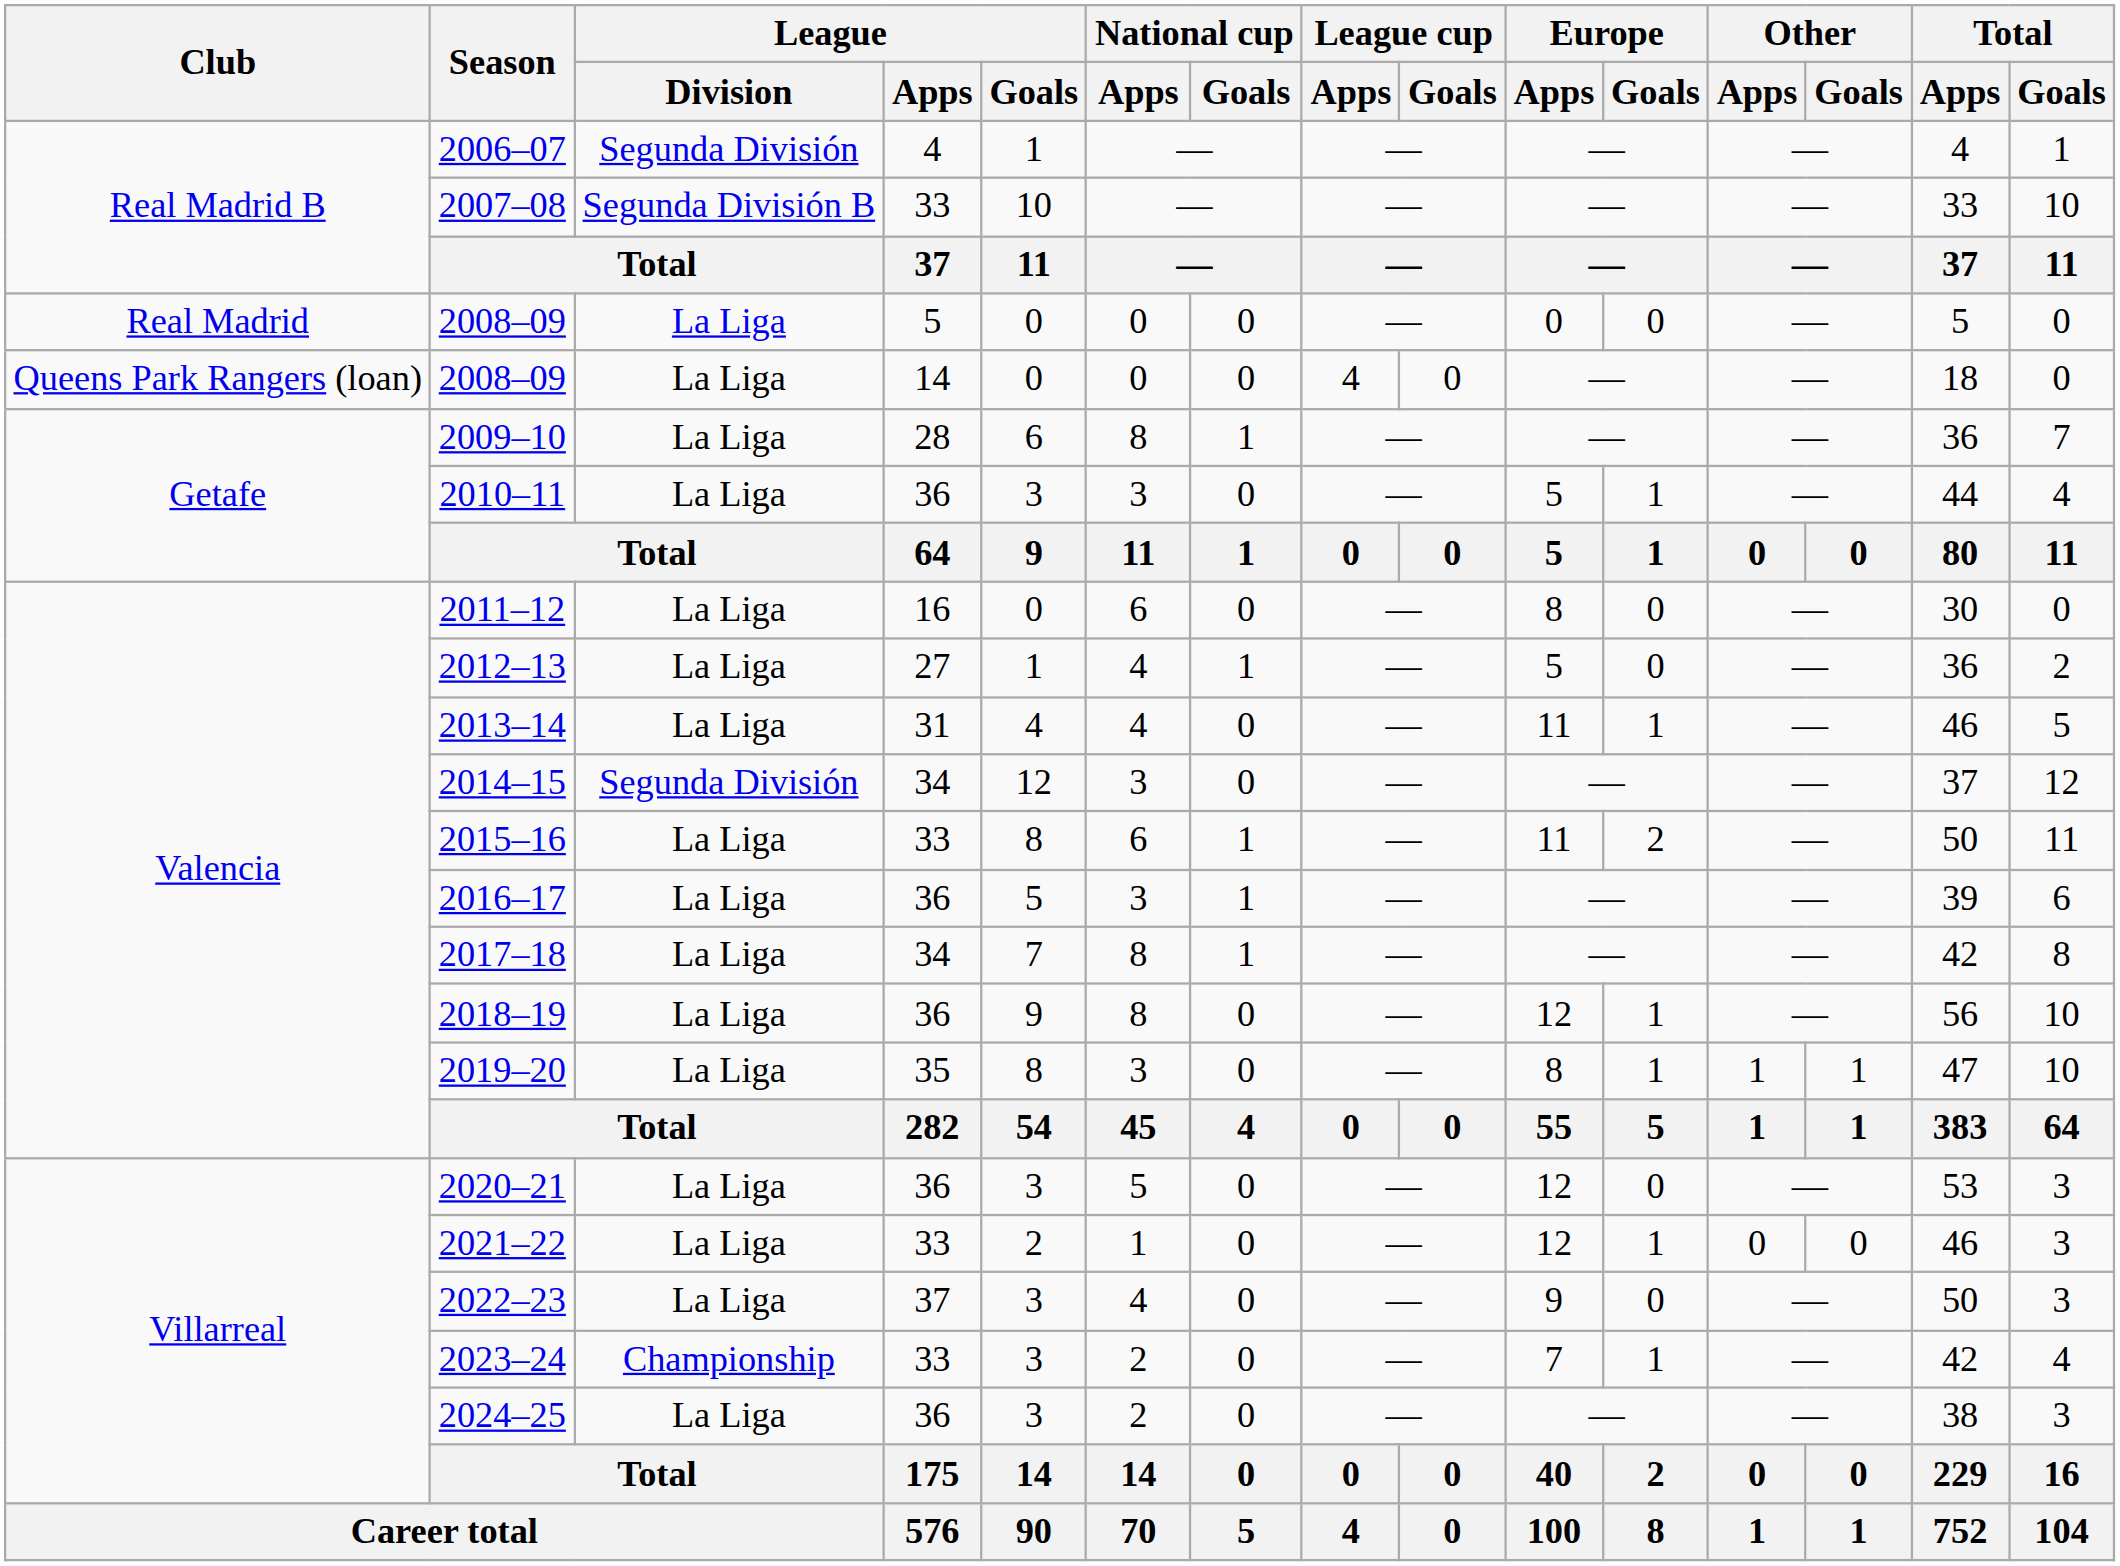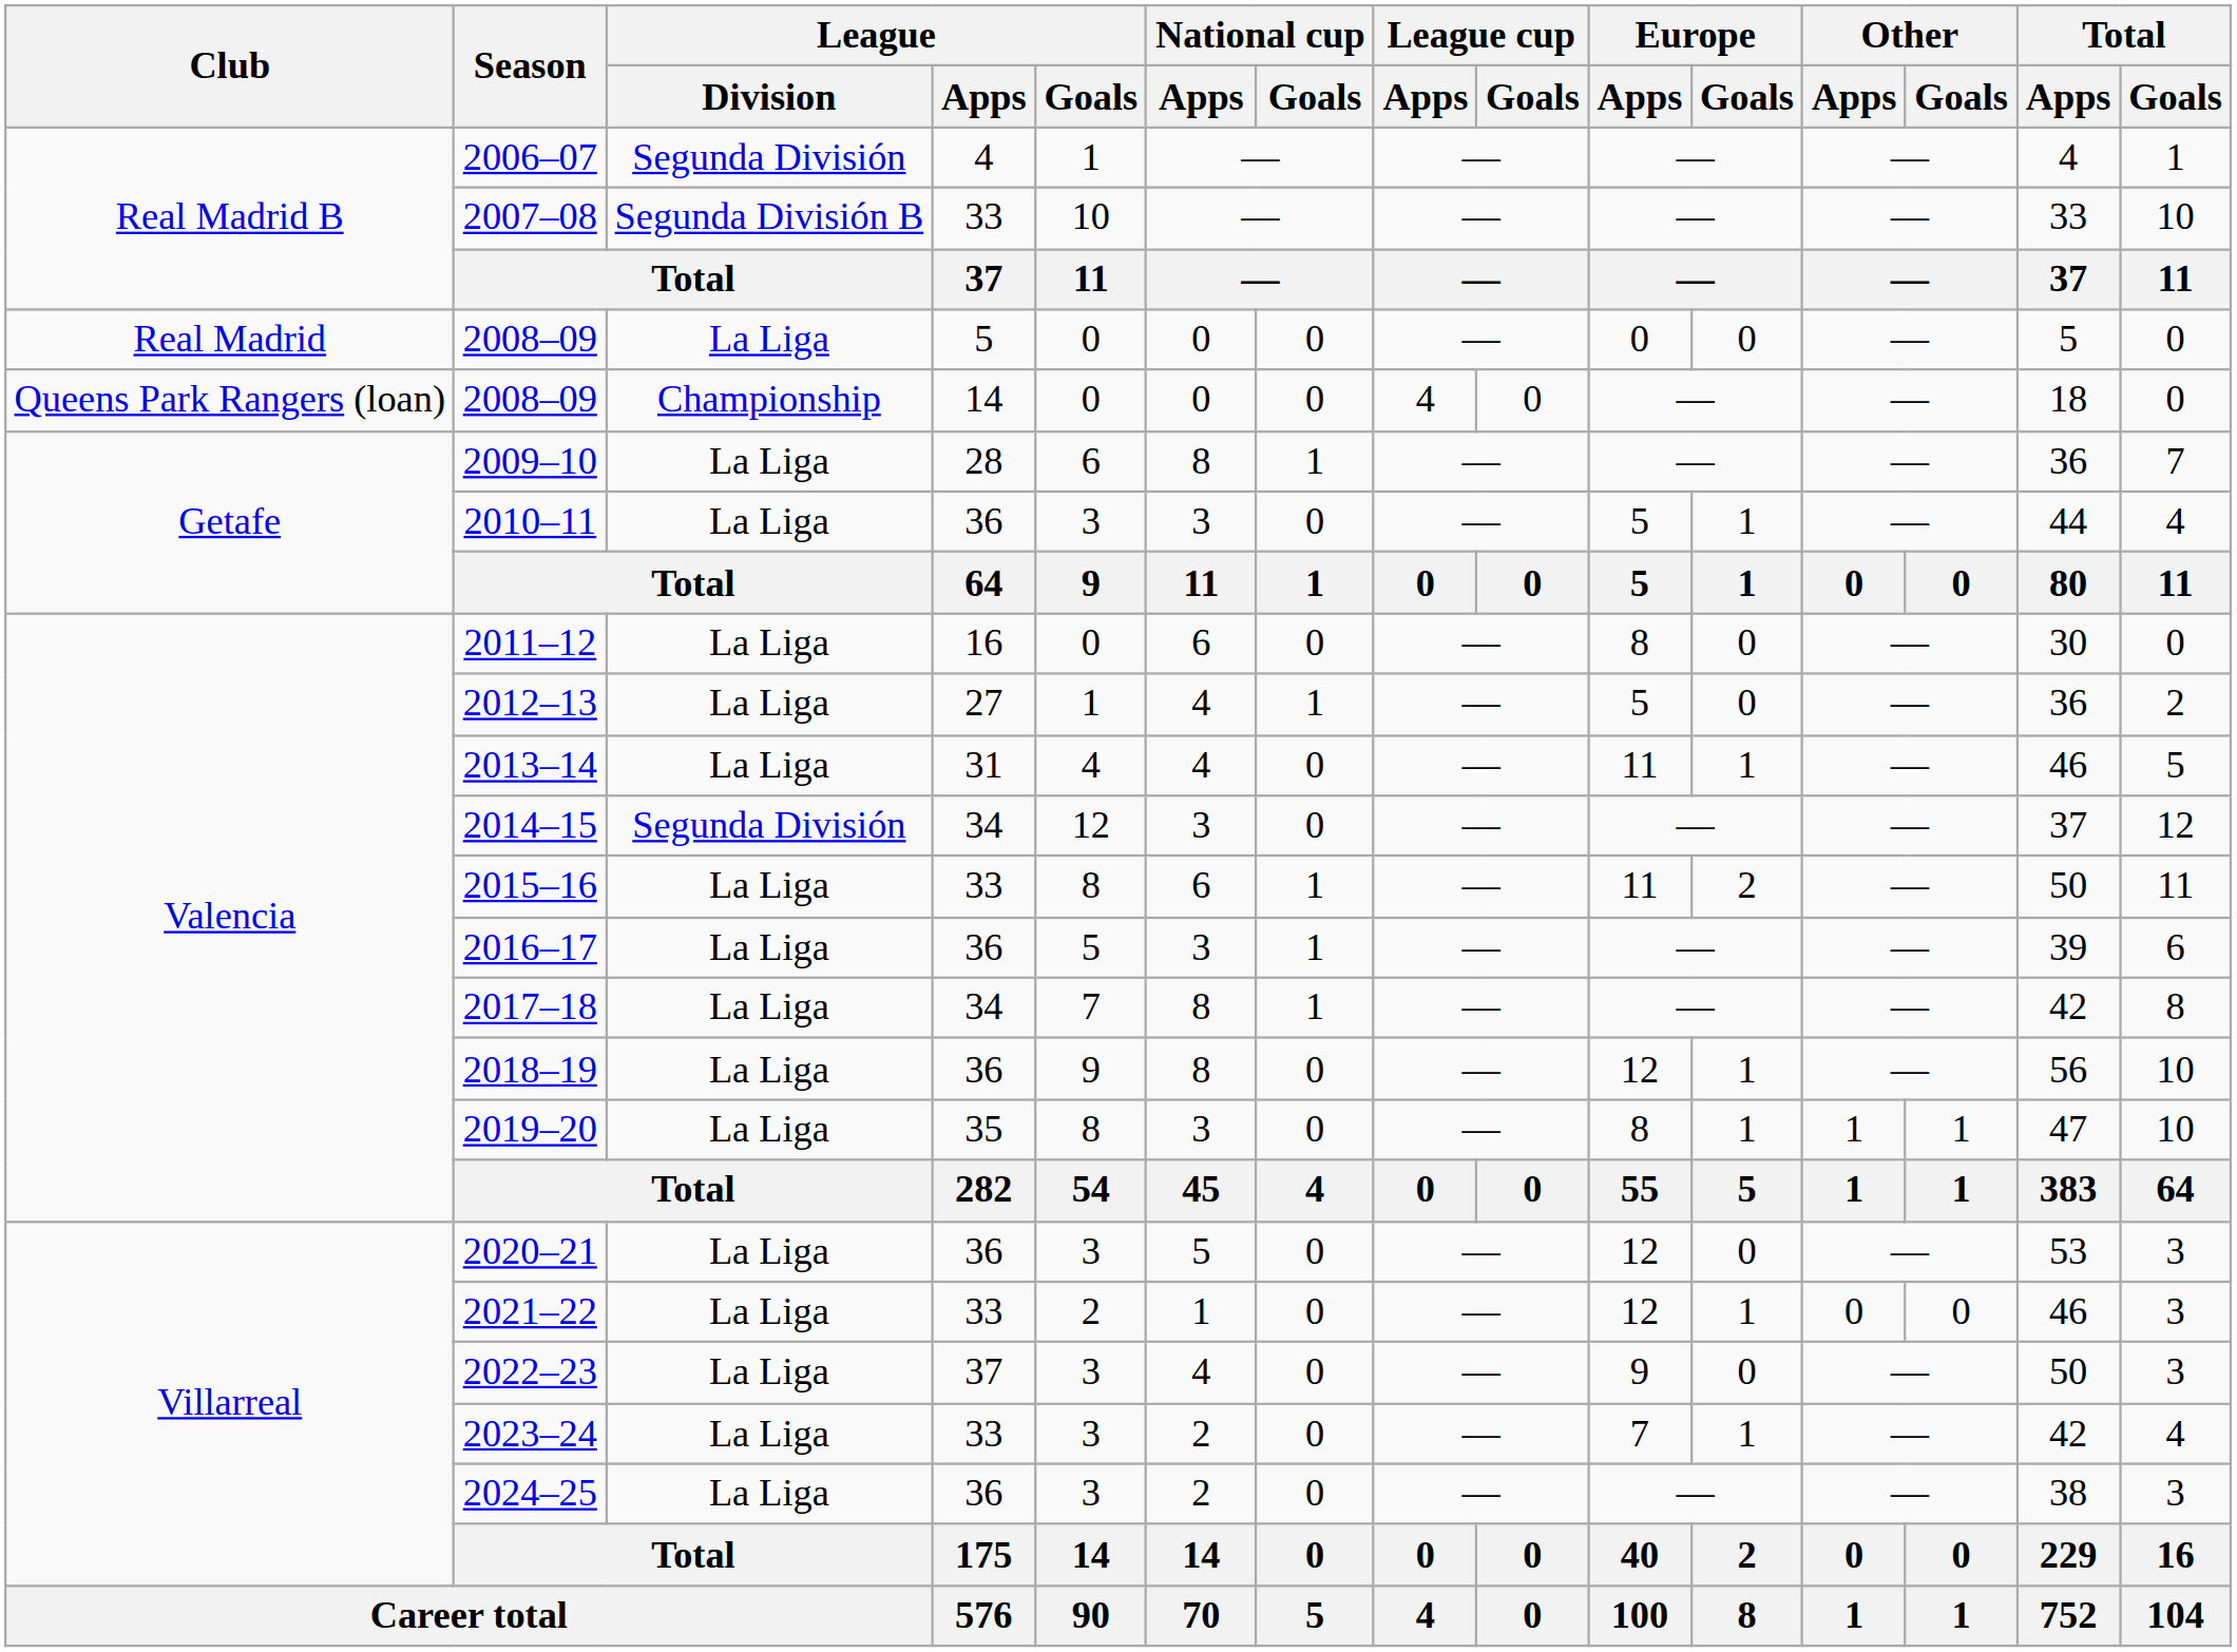2008–09 / 14 | League / Division: La Liga -> Championship
2023–24 | League / Division: Championship -> La Liga
